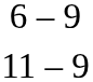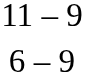rows swapped: 11 – 9 <-> 6 – 9
